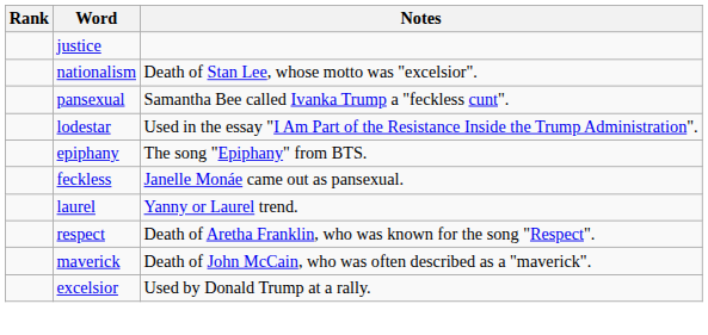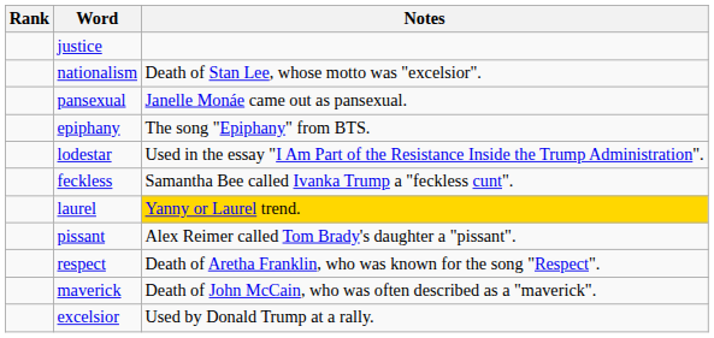pansexual | Notes: Samantha Bee called Ivanka Trump a "feckless cunt". -> Janelle Monáe came out as pansexual.
rows swapped: lodestar <-> epiphany
feckless | Notes: Janelle Monáe came out as pansexual. -> Samantha Bee called Ivanka Trump a "feckless cunt".
laurel | Notes: no background -> gold background
+ row: pissant | Alex Reimer called Tom Brady's daughter a "pissant".
